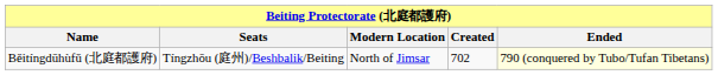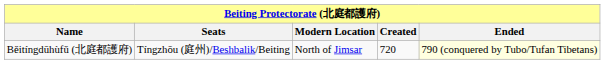Běitíngdūhùfǔ (北庭都護府) | Created: 702 -> 720
